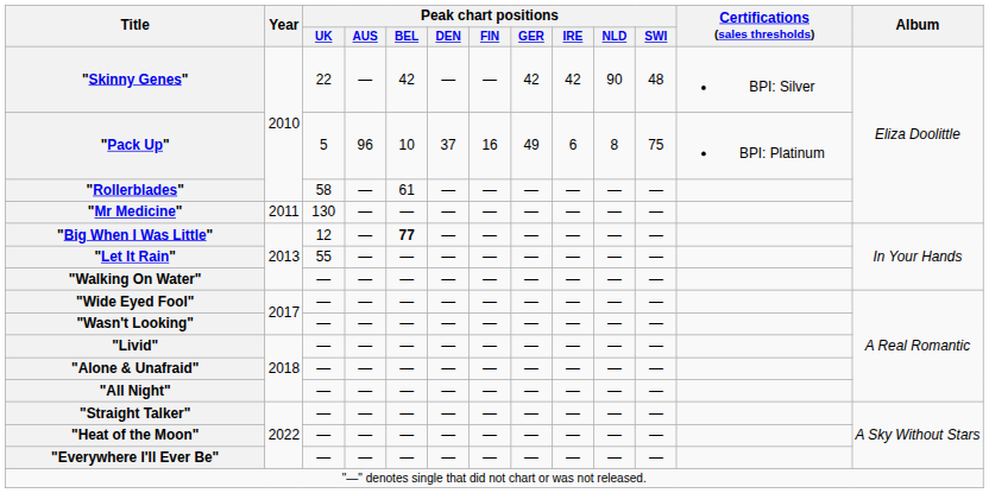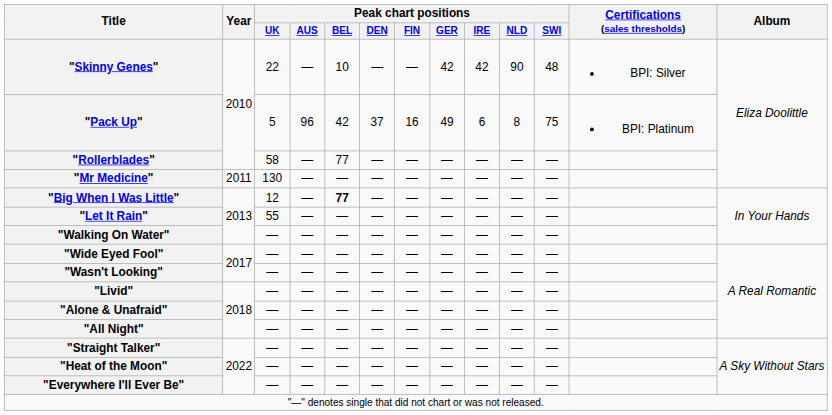"Skinny Genes" | Peak chart positions / BEL: 42 -> 10
"Pack Up" | Peak chart positions / BEL: 10 -> 42
"Rollerblades" | Peak chart positions / BEL: 61 -> 77
